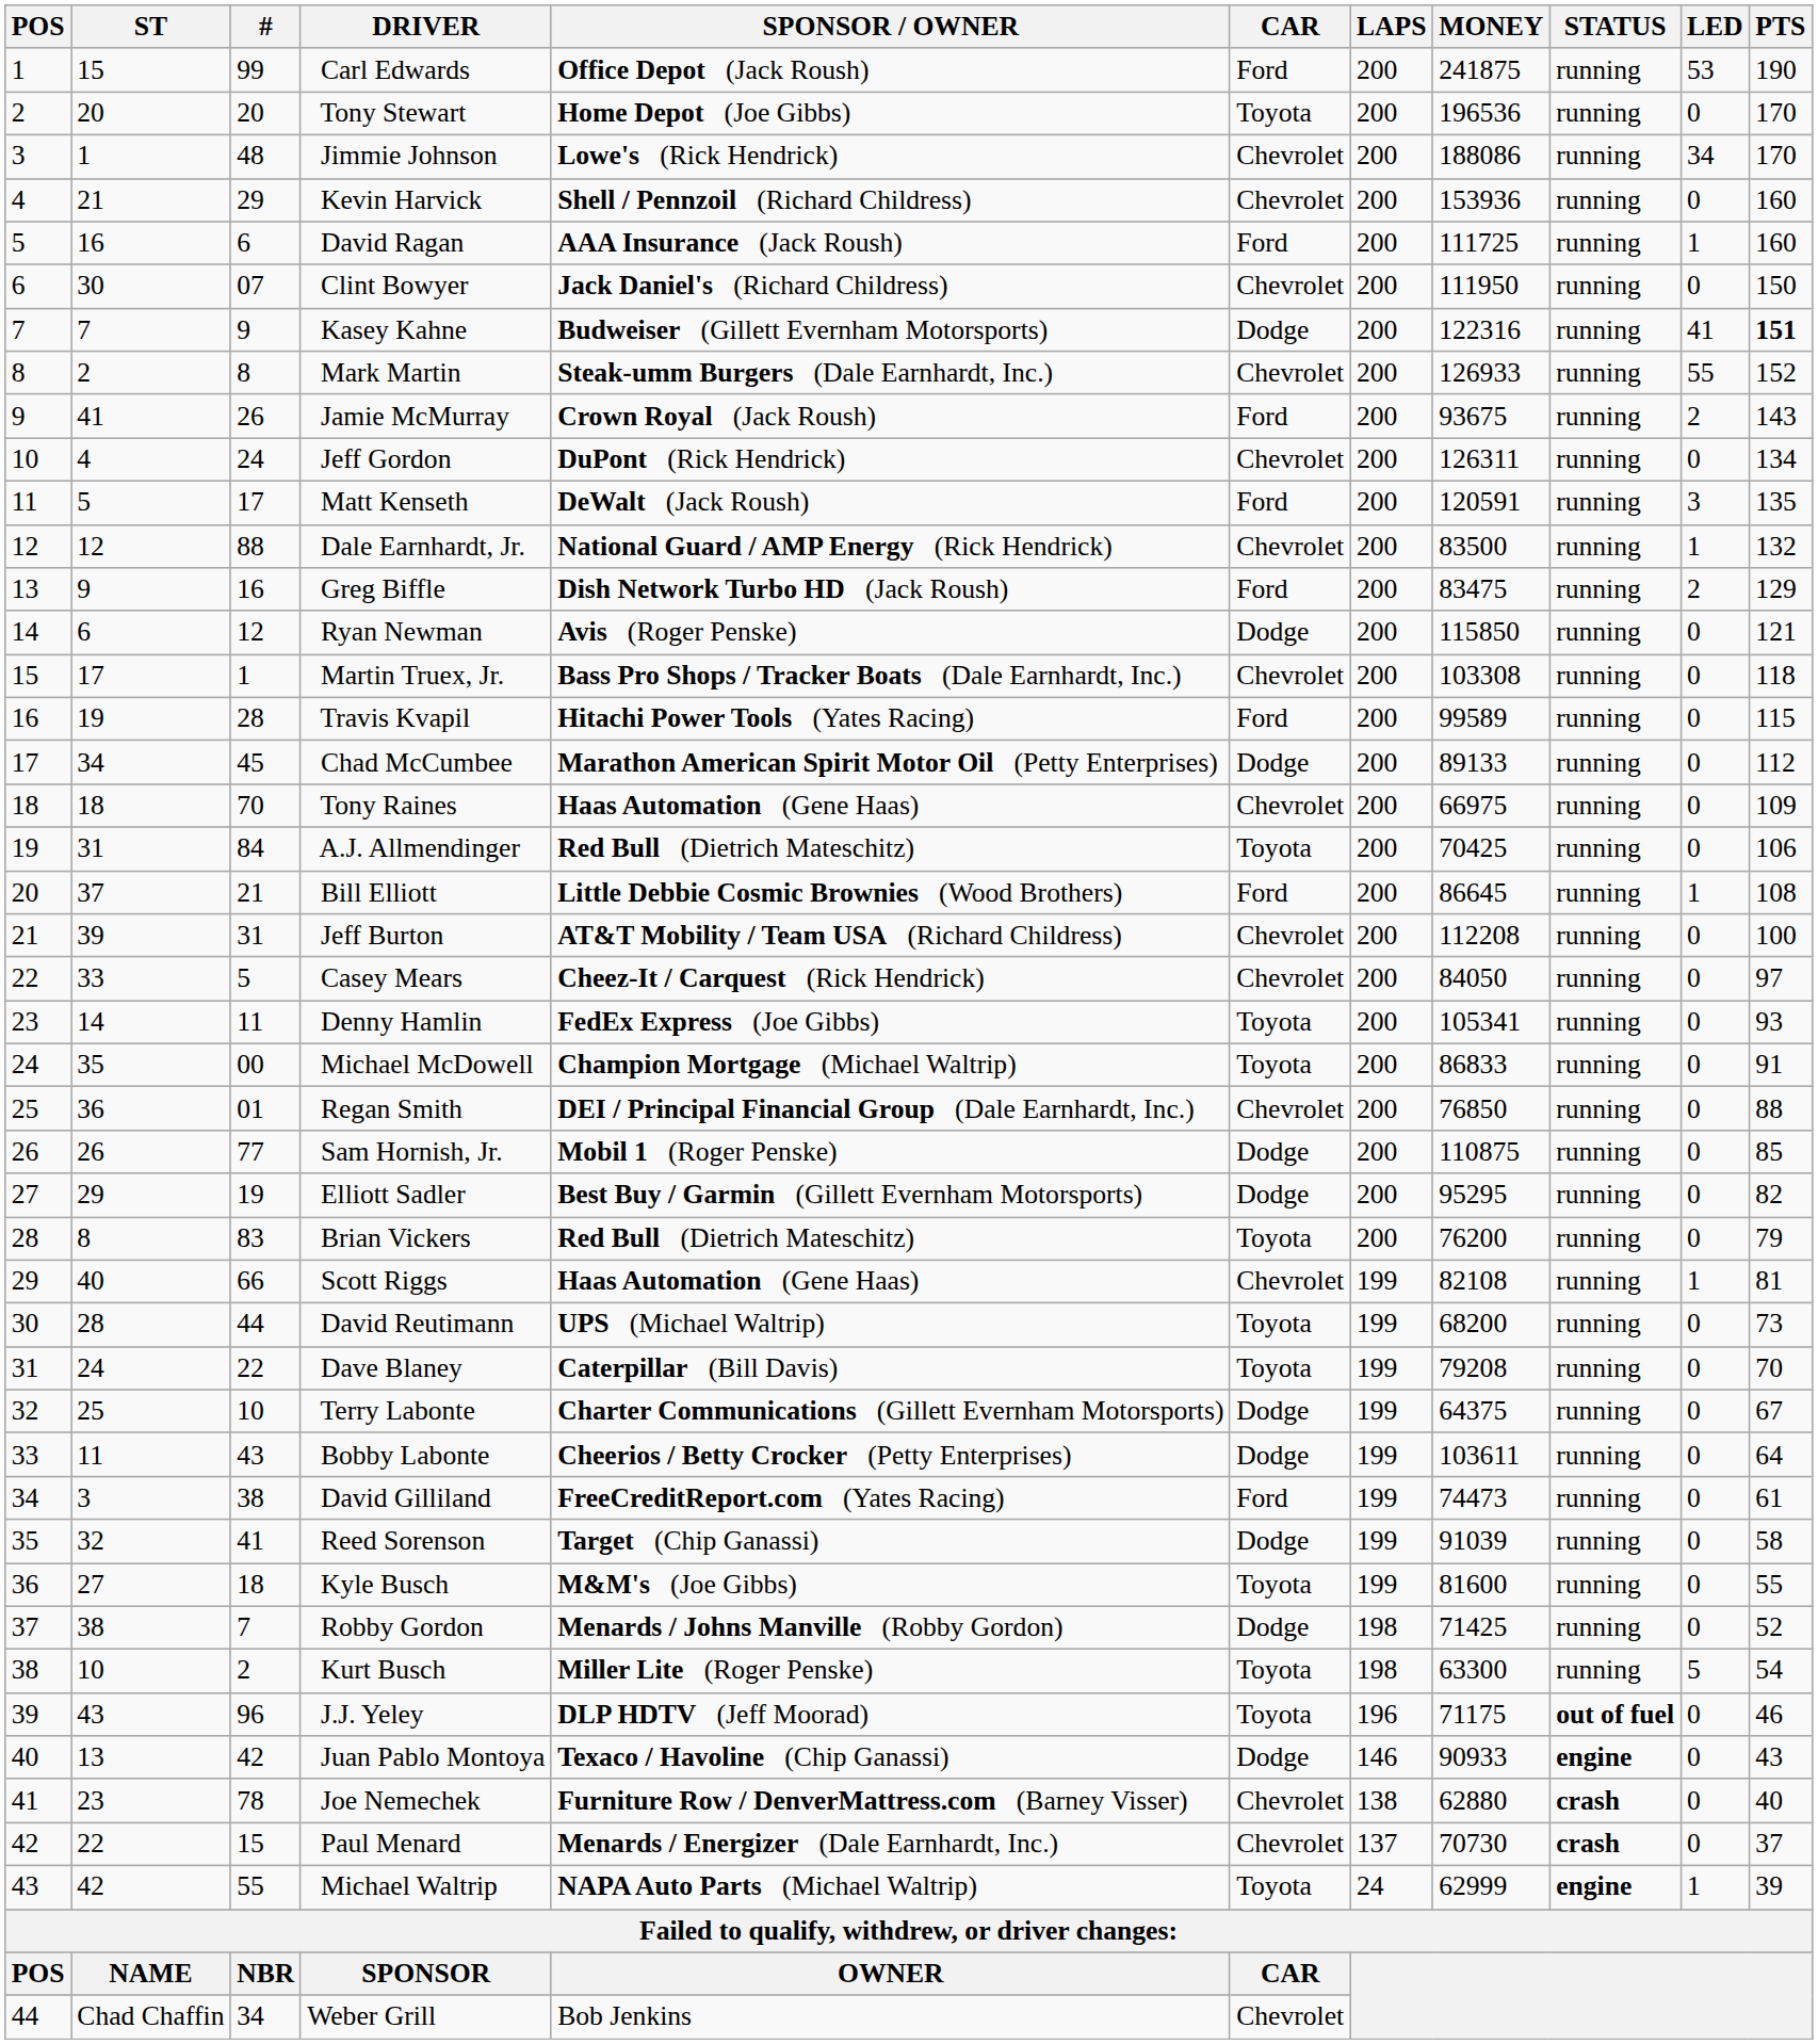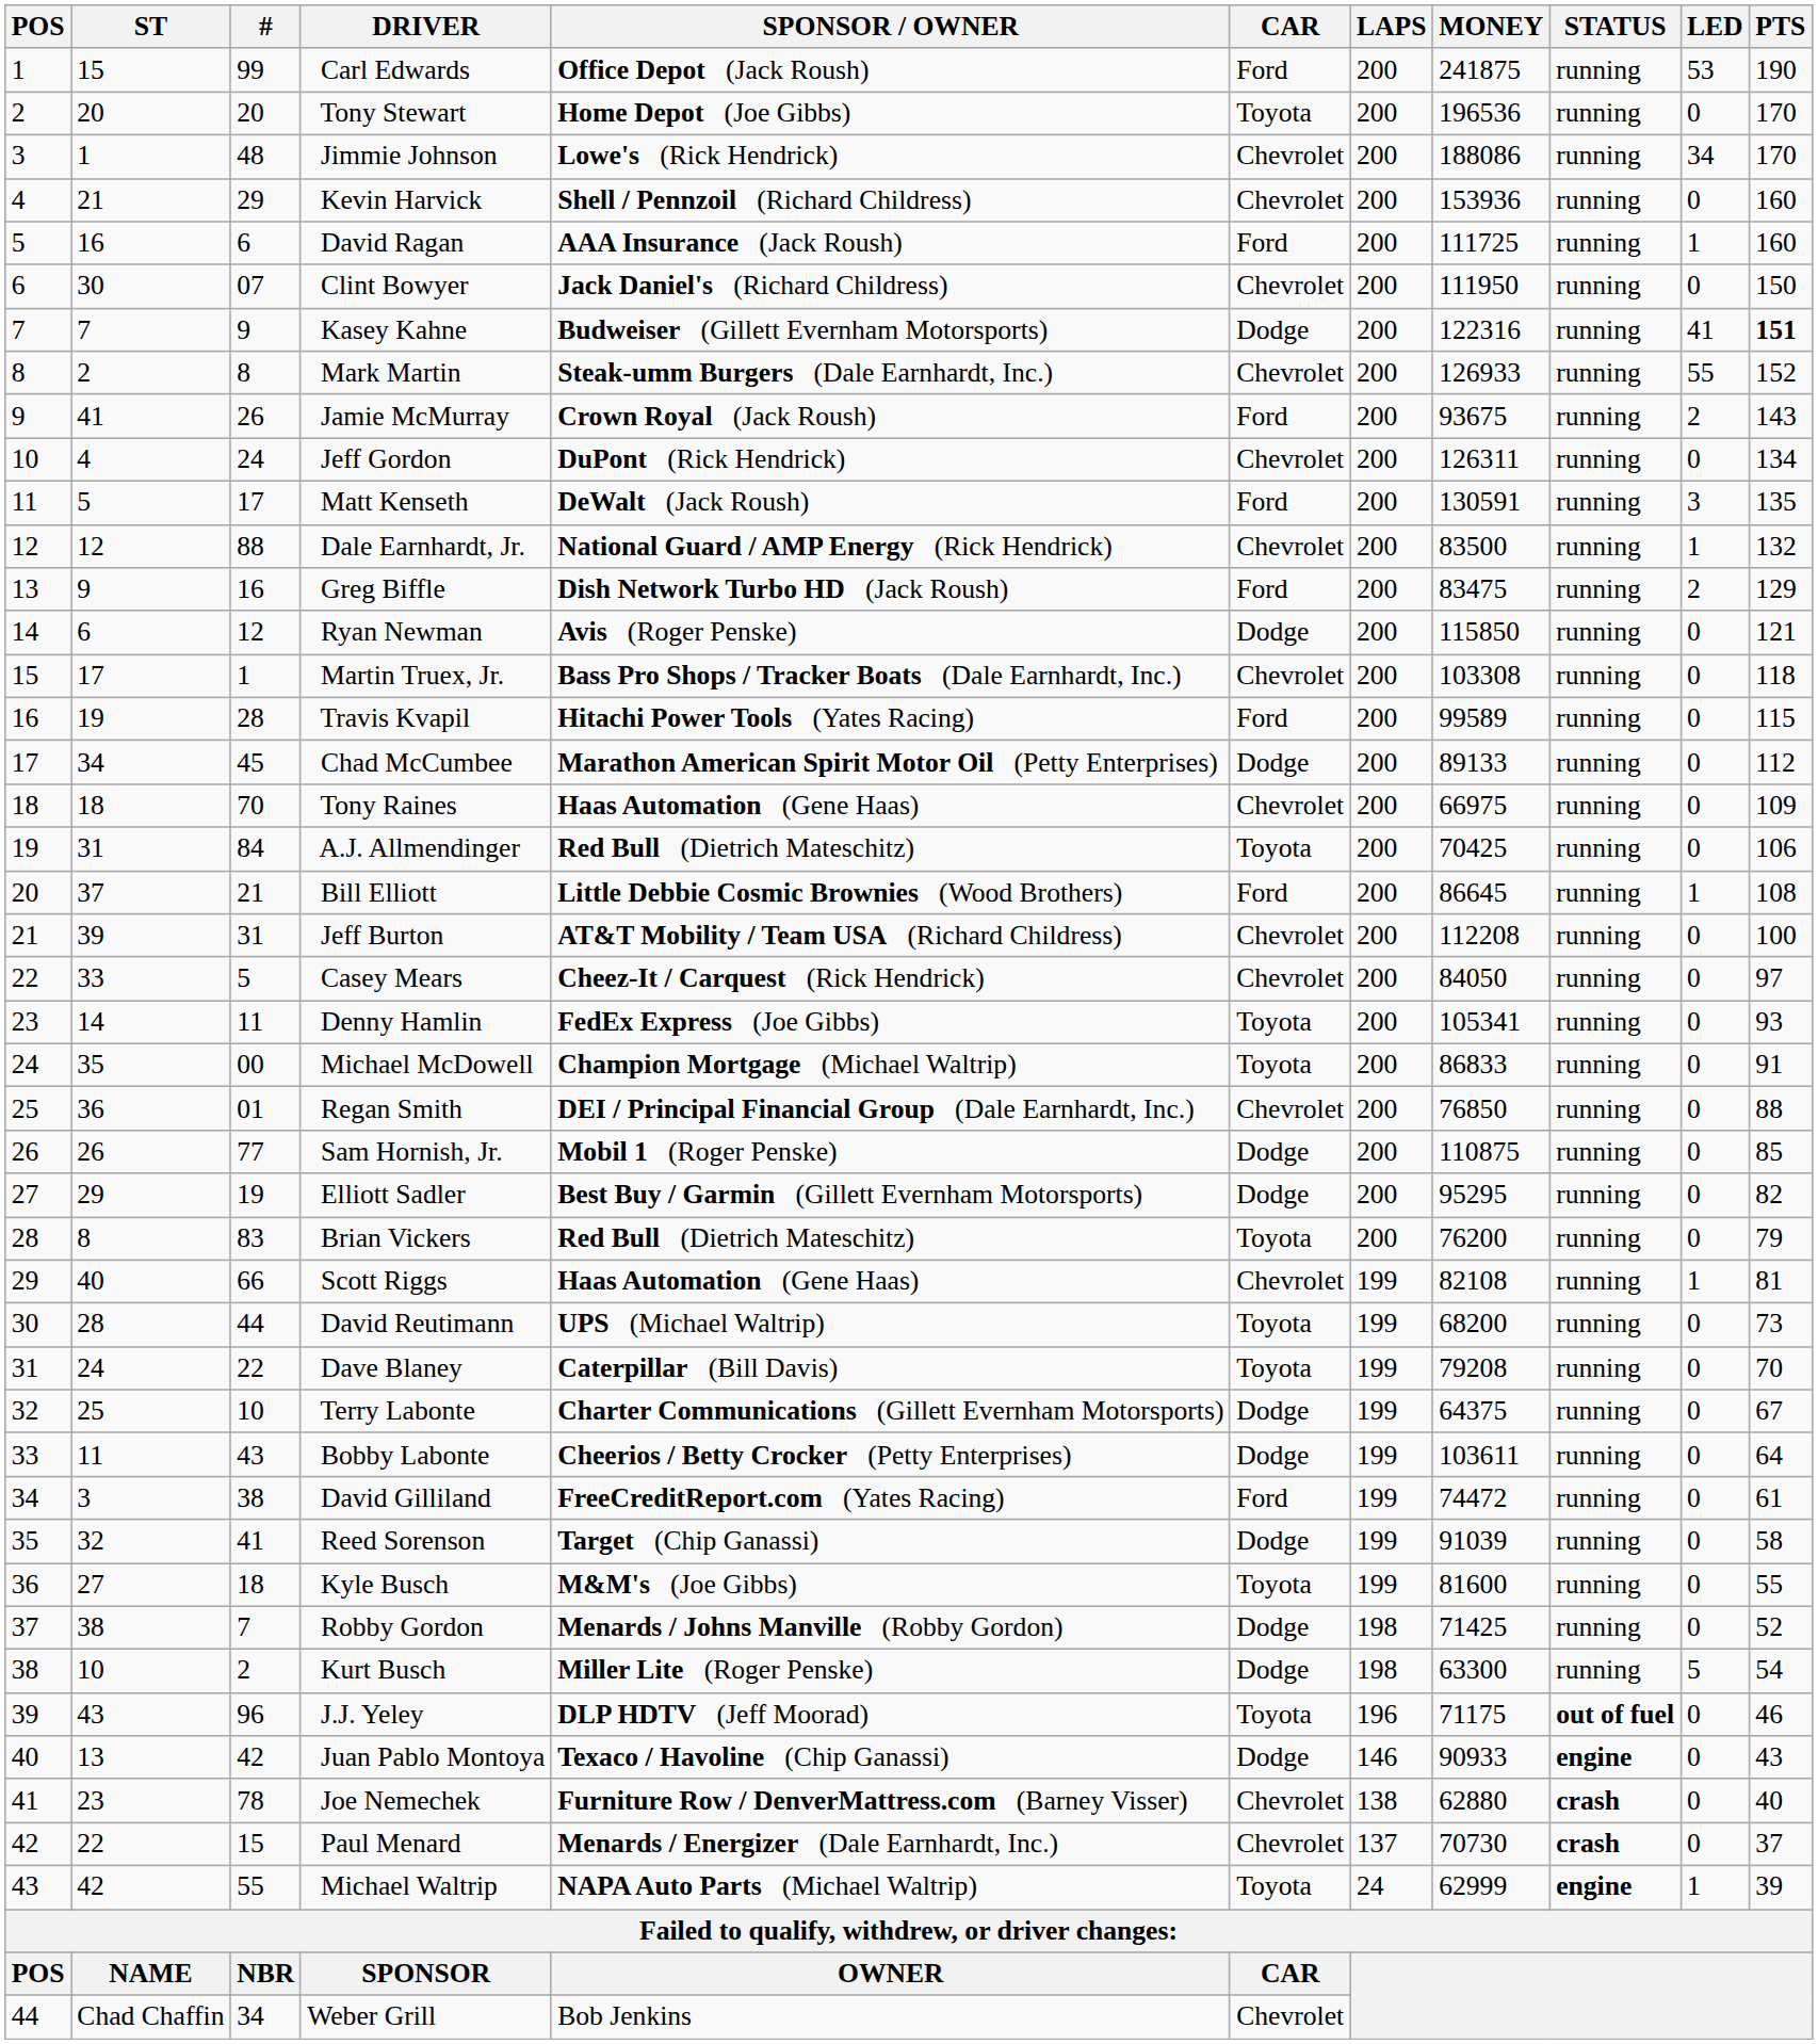Matt Kenseth | MONEY: 120591 -> 130591
David Gilliland | MONEY: 74473 -> 74472
Kurt Busch | CAR: Toyota -> Dodge
